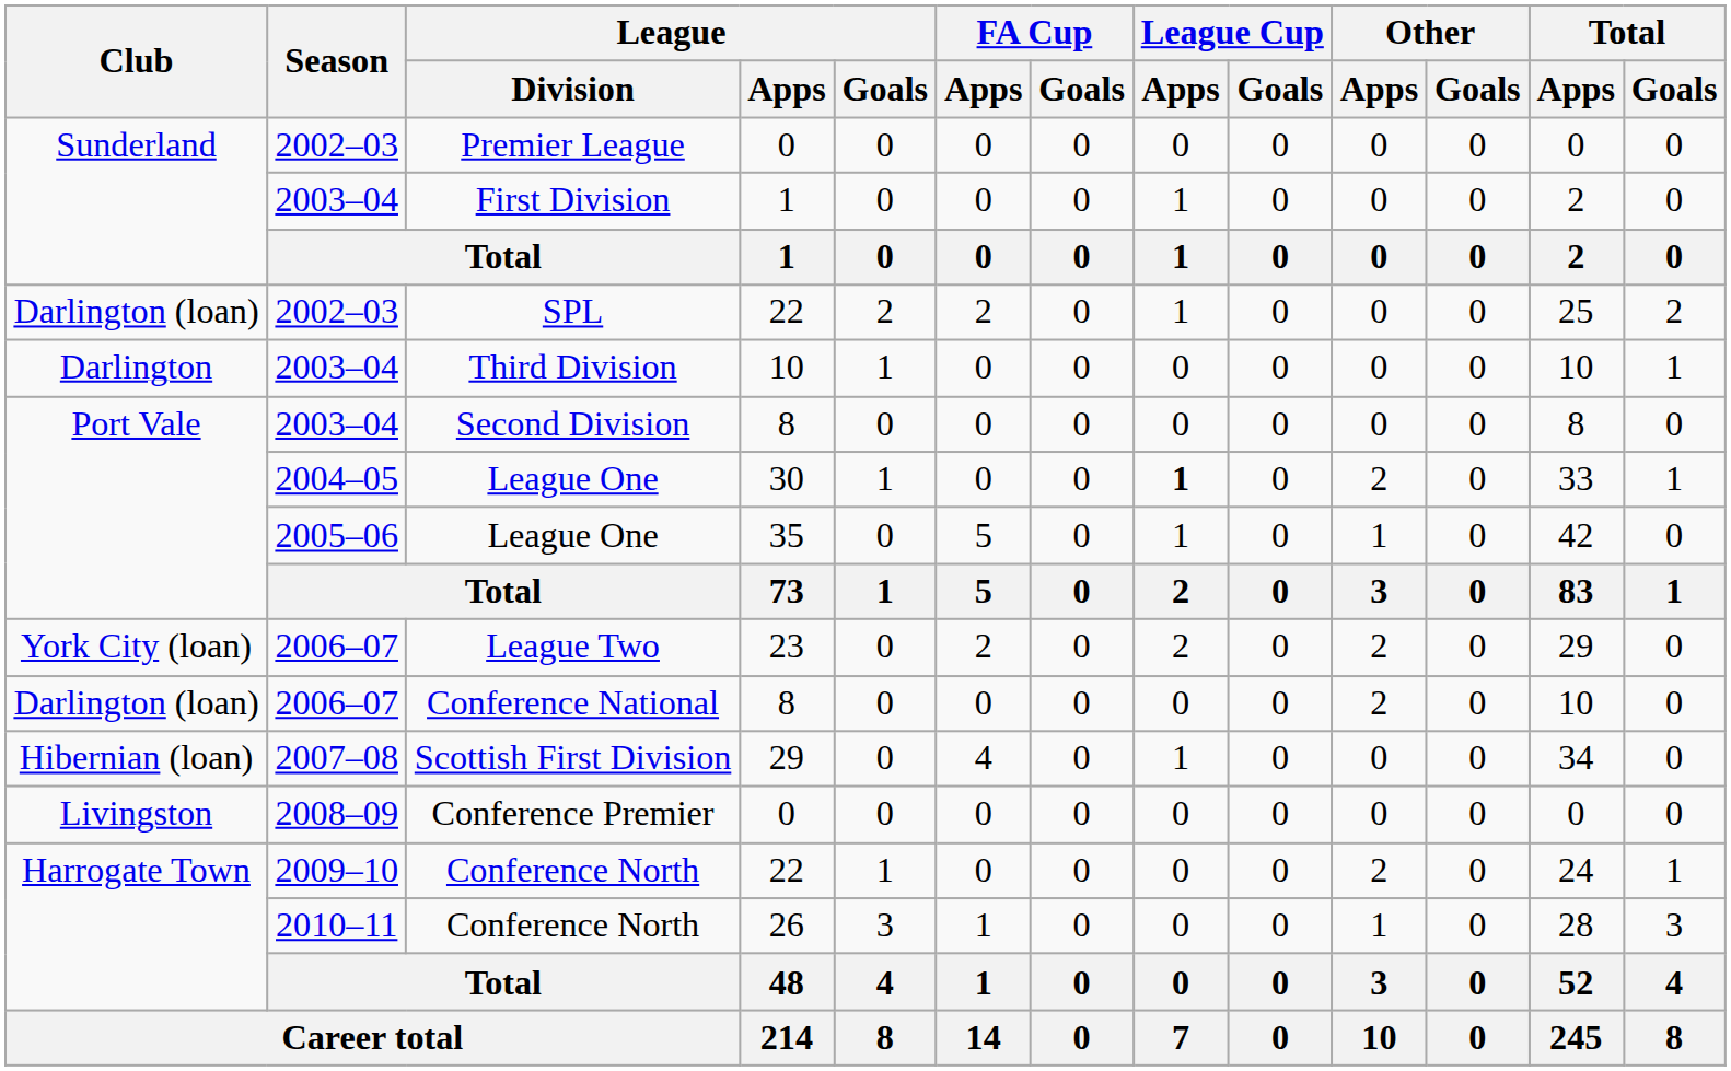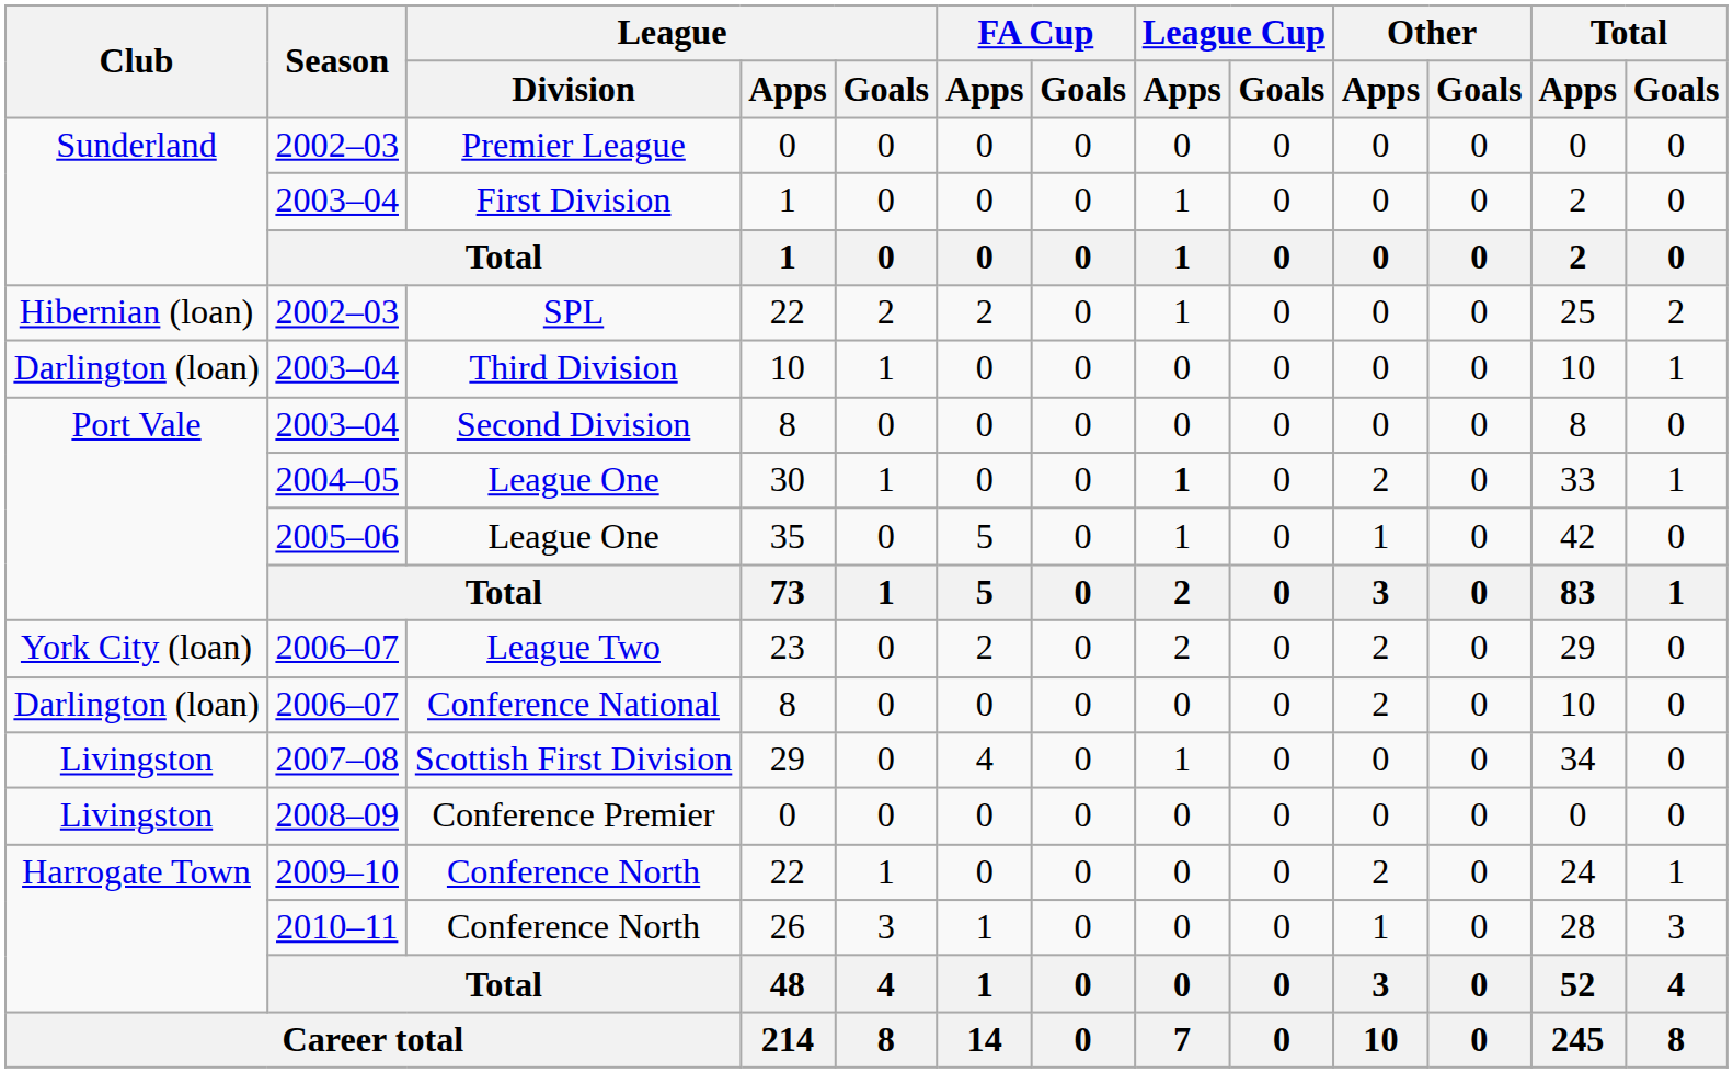SPL | Club: Darlington (loan) -> Hibernian (loan)
Third Division | Club: Darlington -> Darlington (loan)
Scottish First Division | Club: Hibernian (loan) -> Livingston
